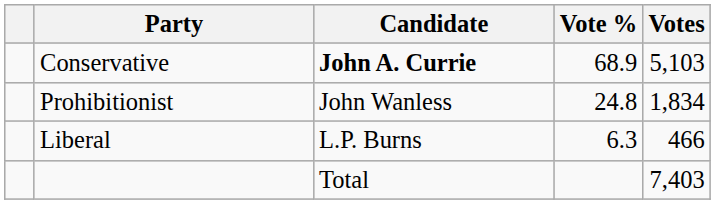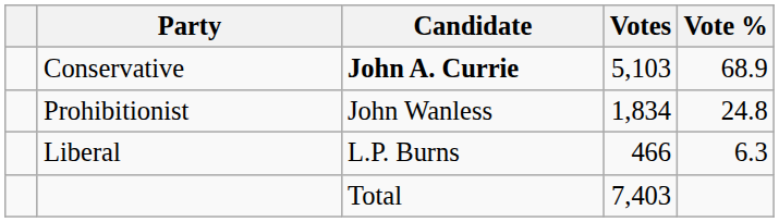columns swapped: Votes <-> Vote %
